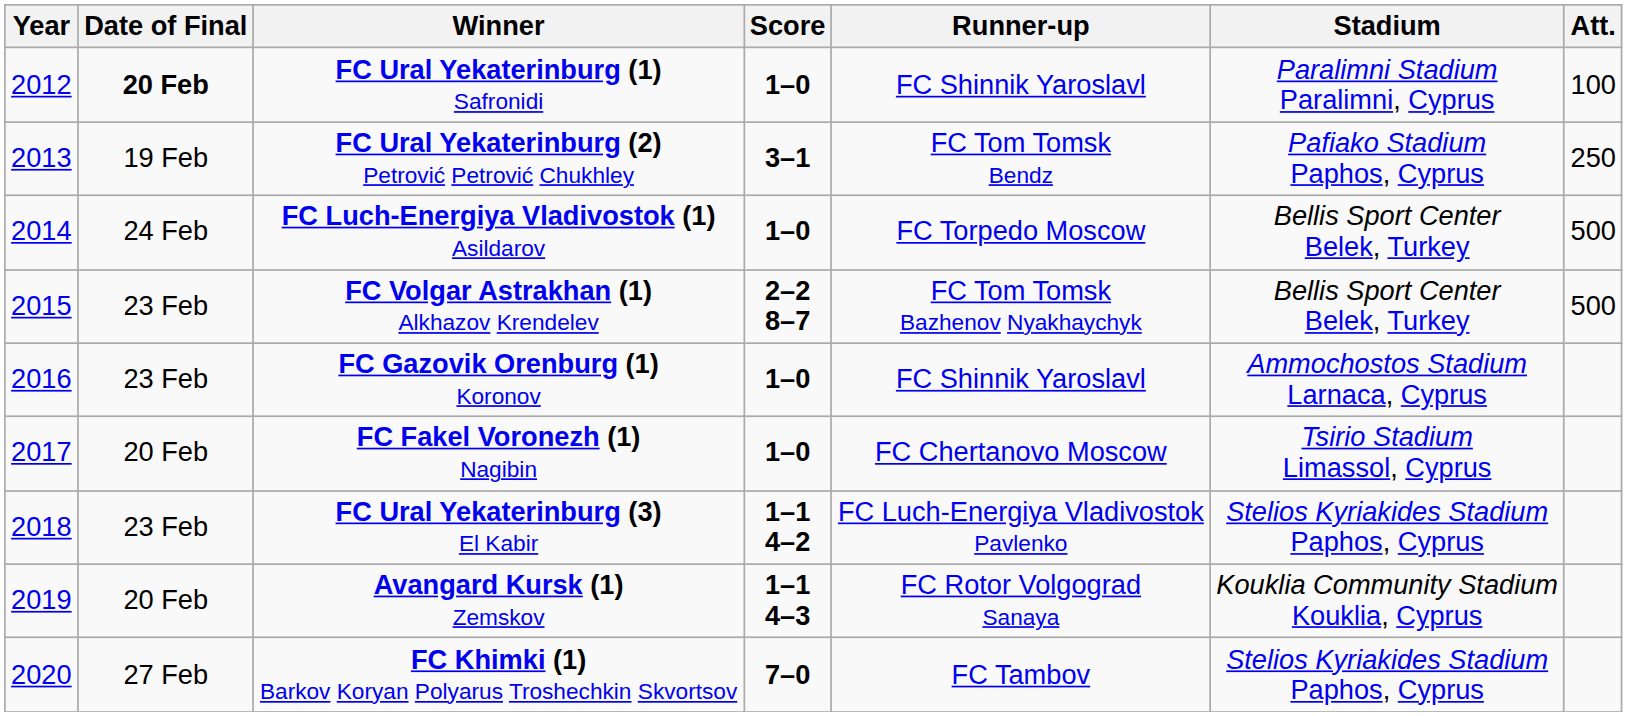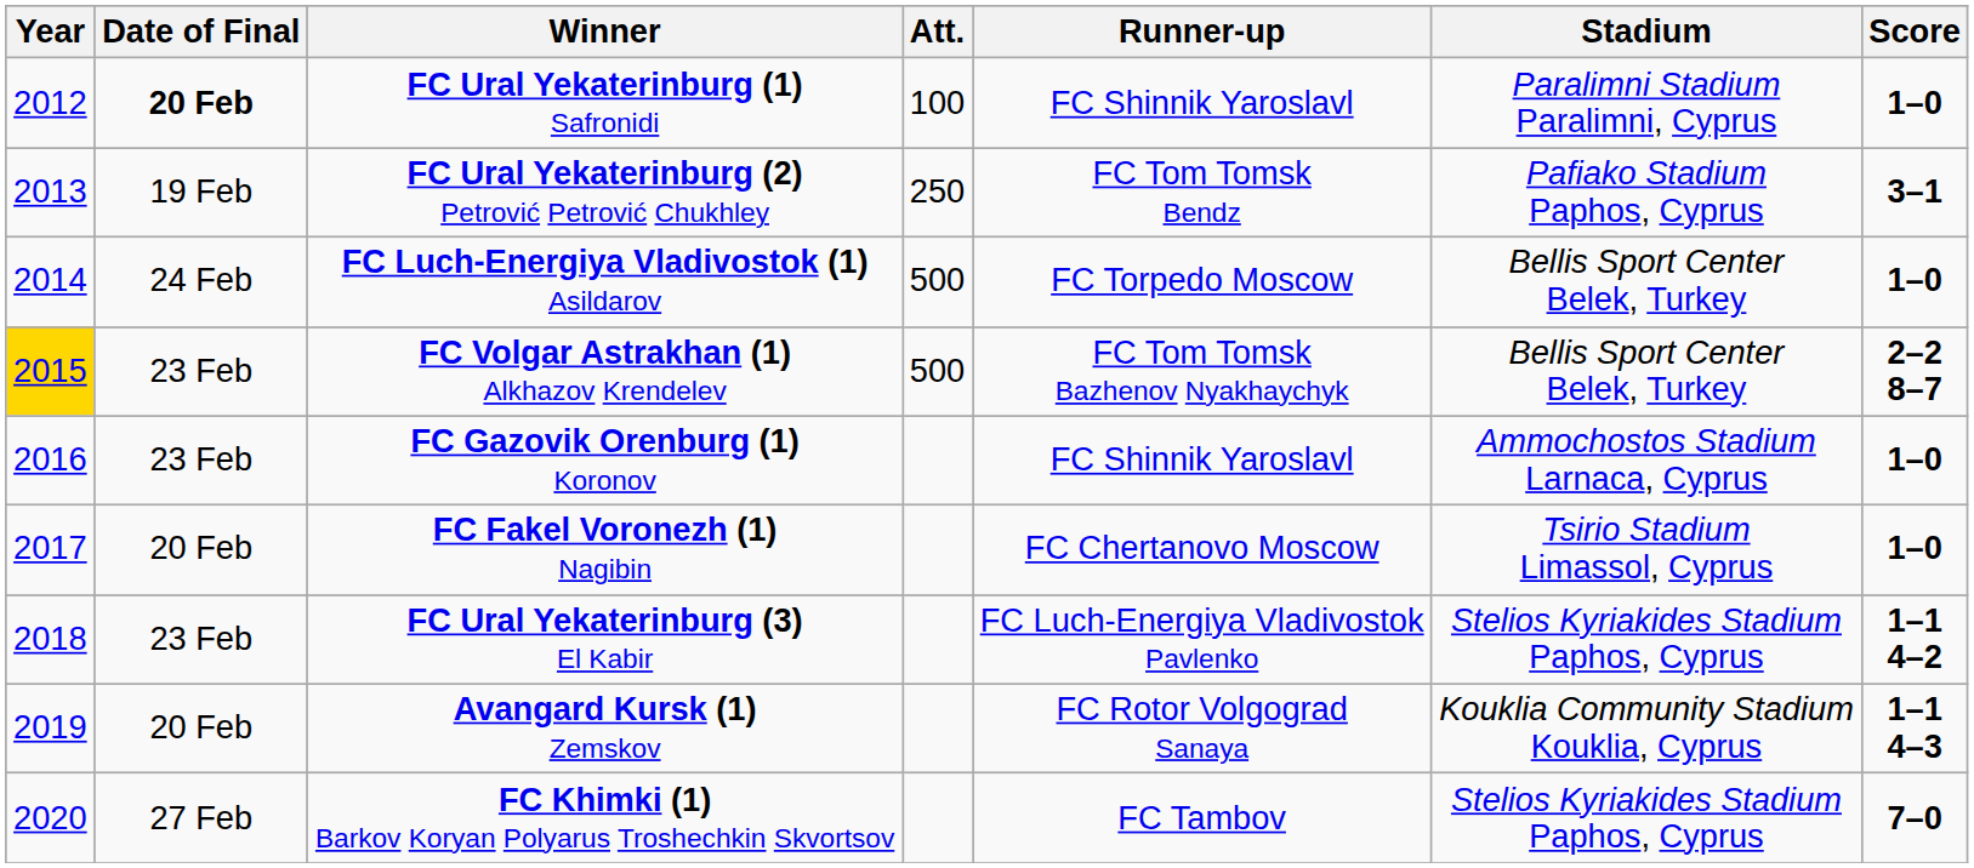columns swapped: Score <-> Att.
FC Volgar Astrakhan (1) Alkhazov Krendelev | Year: no background -> gold background
